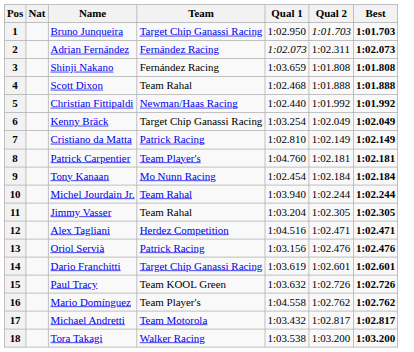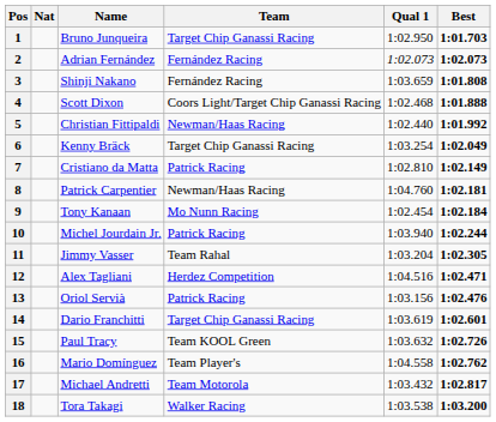- column: Qual 2 | 1:01.703 | 1:02.311 | 1:01.808 | 1:01.888 | 1:01.992 | 1:02.049 | 1:02.149 | 1:02.181 | 1:02.184 | 1:02.244 | 1:02.305 | 1:02.471 | 1:02.476 | 1:02.601 | 1:02.726 | 1:02.762 | 1:02.817 | 1:03.200
4 | Team: Team Rahal -> Coors Light/Target Chip Ganassi Racing
8 | Team: Team Player's -> Newman/Haas Racing
10 | Team: Team Rahal -> Patrick Racing
